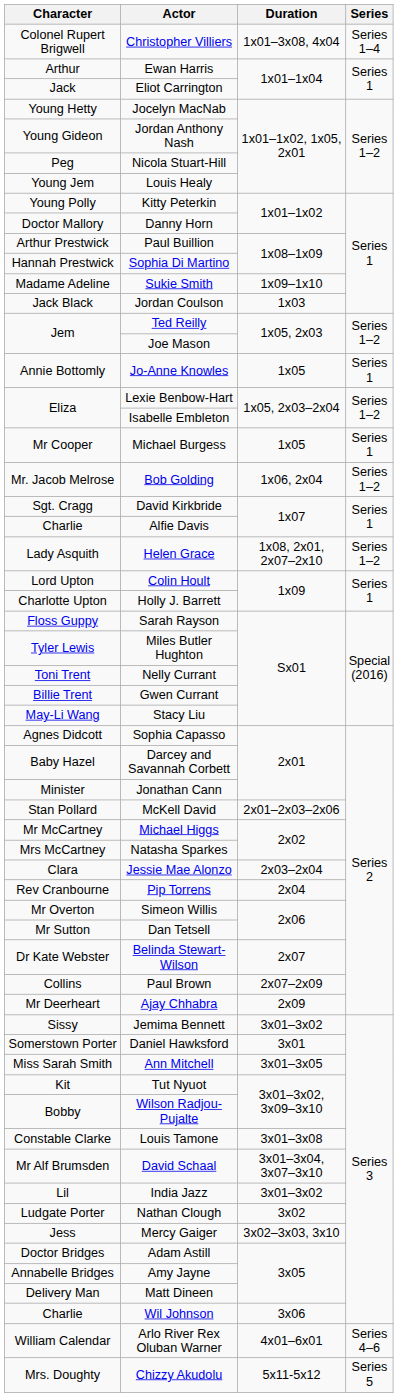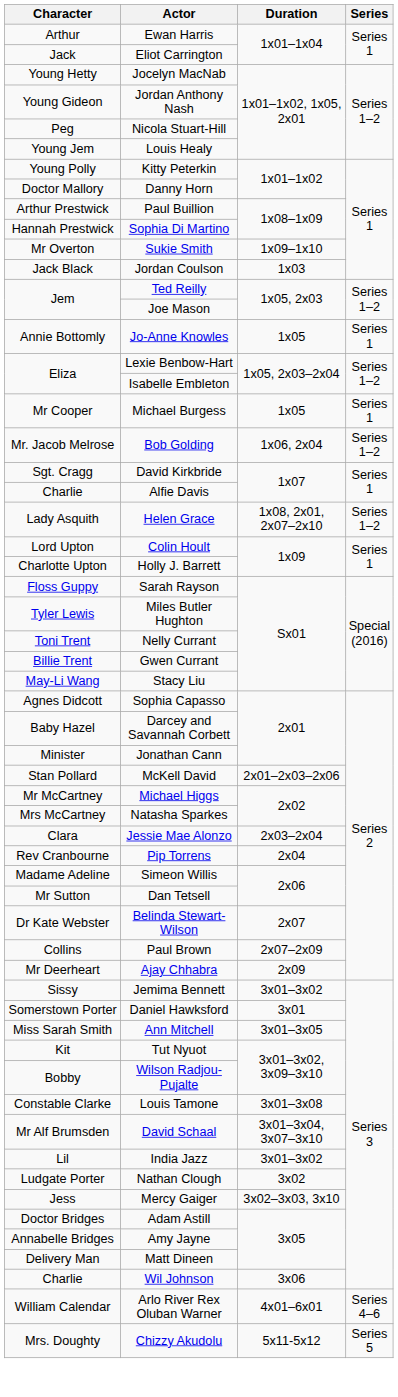- row: Colonel Rupert Brigwell | Christopher Villiers | 1x01–3x08, 4x04 | Series 1–4
Sukie Smith | Character: Madame Adeline -> Mr Overton
Simeon Willis | Character: Mr Overton -> Madame Adeline
